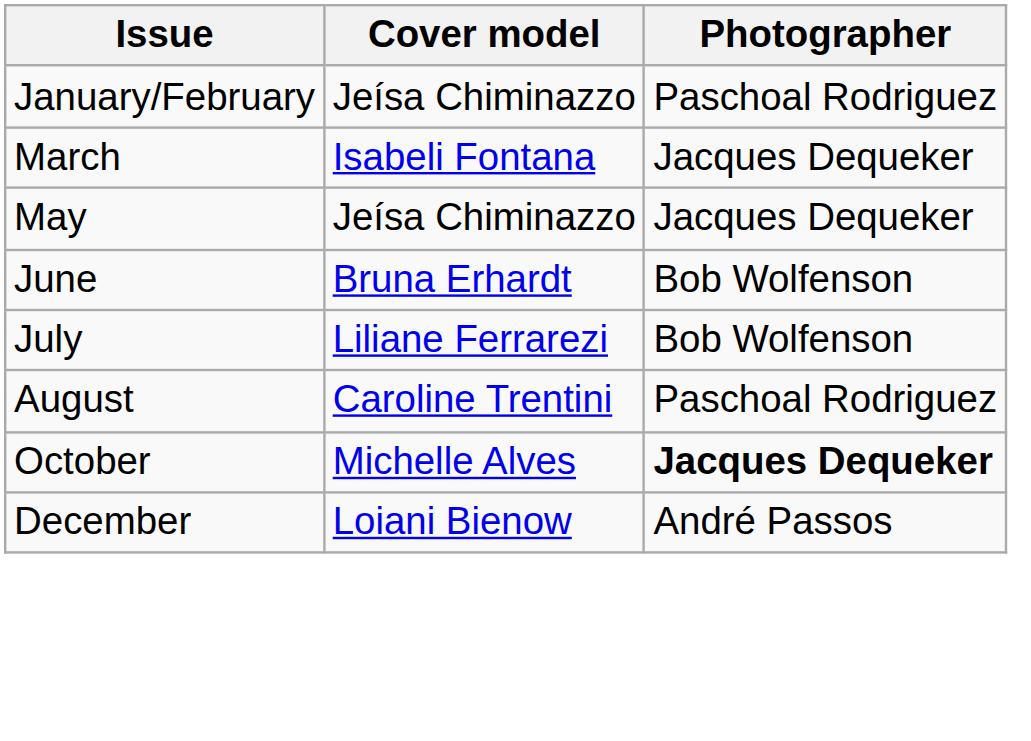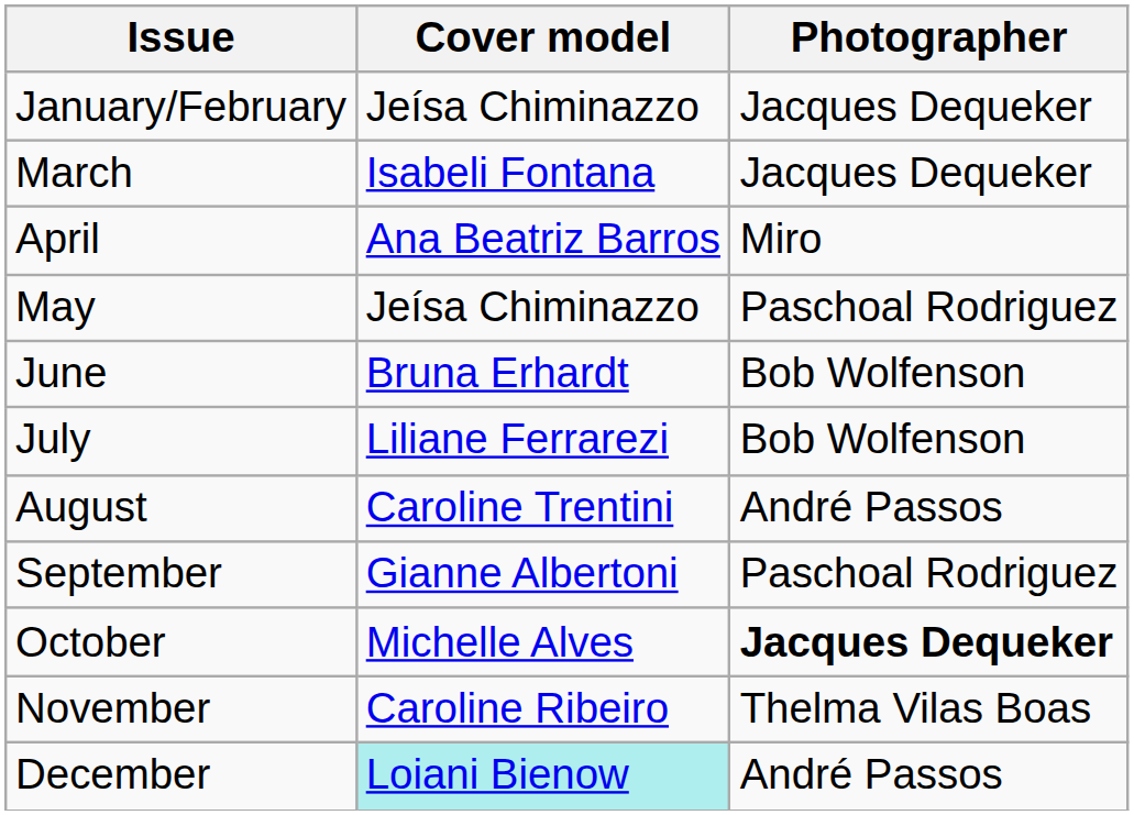January/February | Photographer: Paschoal Rodriguez -> Jacques Dequeker
+ row: April | Ana Beatriz Barros | Miro
May | Photographer: Jacques Dequeker -> Paschoal Rodriguez
August | Photographer: Paschoal Rodriguez -> André Passos
+ row: September | Gianne Albertoni | Paschoal Rodriguez
+ row: November | Caroline Ribeiro | Thelma Vilas Boas
December | Cover model: no background -> paleturquoise background
